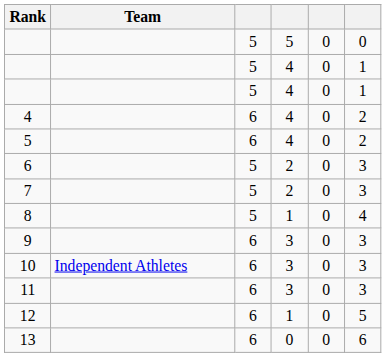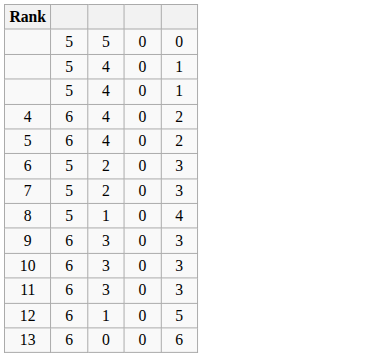- column: Team | Independent Athletes
